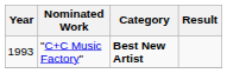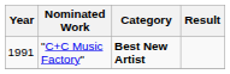"C+C Music Factory" | Year: 1993 -> 1991
